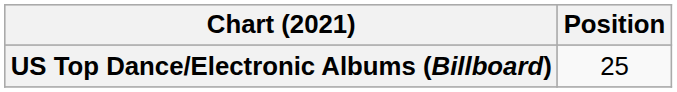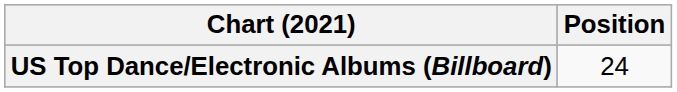US Top Dance/Electronic Albums (Billboard) | Position: 25 -> 24
